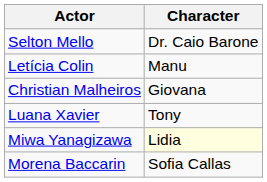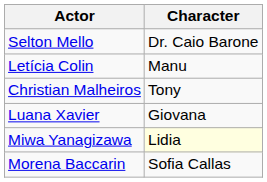Christian Malheiros | Character: Giovana -> Tony
Luana Xavier | Character: Tony -> Giovana
